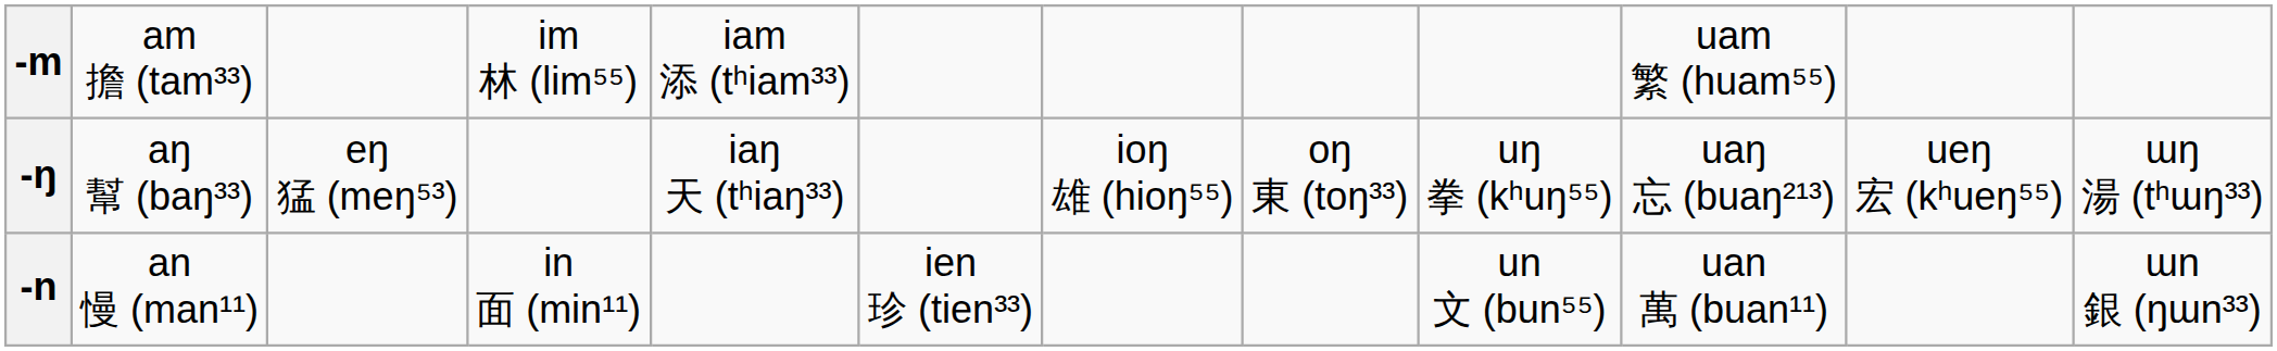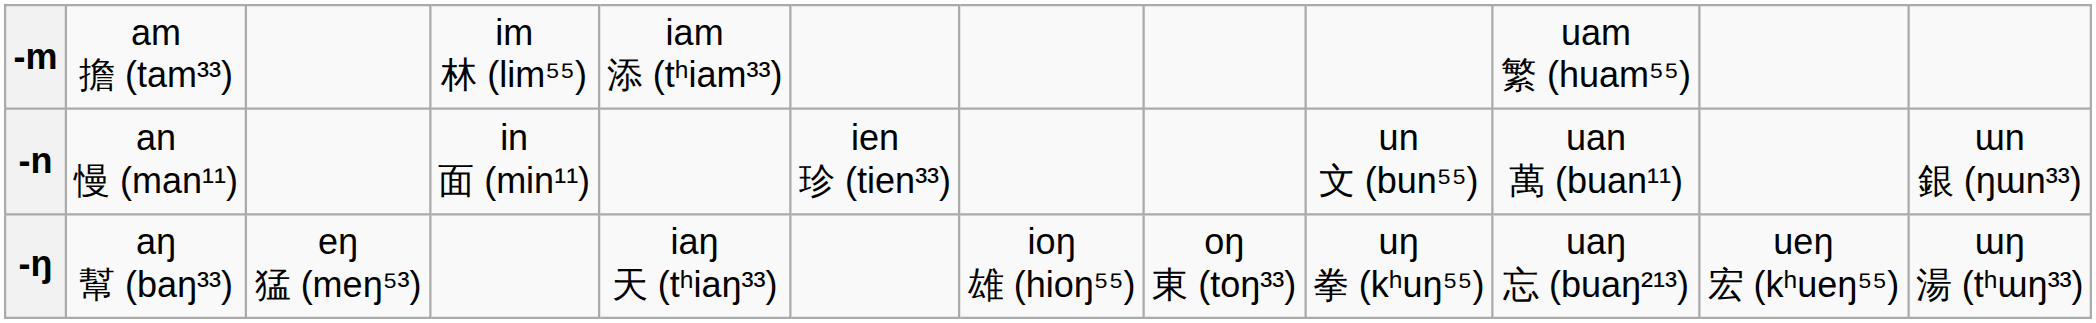rows swapped: -n <-> -ŋ
